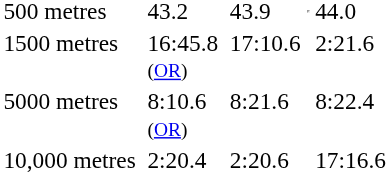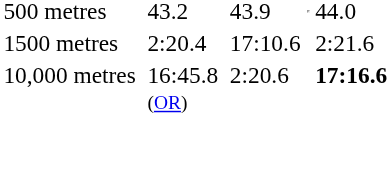1500 metres | column 3: 16:45.8 (OR) -> 2:20.4
- row: 5000 metres | 8:10.6 (OR) | 8:21.6 | 8:22.4
10,000 metres | column 3: 2:20.4 -> 16:45.8 (OR)
10,000 metres | column 7: normal -> bold
